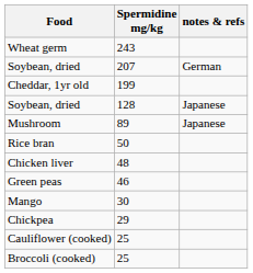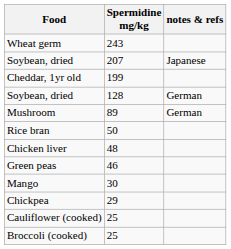Soybean, dried / 207 | notes & refs: German -> Japanese
Soybean, dried / 128 | notes & refs: Japanese -> German
Mushroom | notes & refs: Japanese -> German
